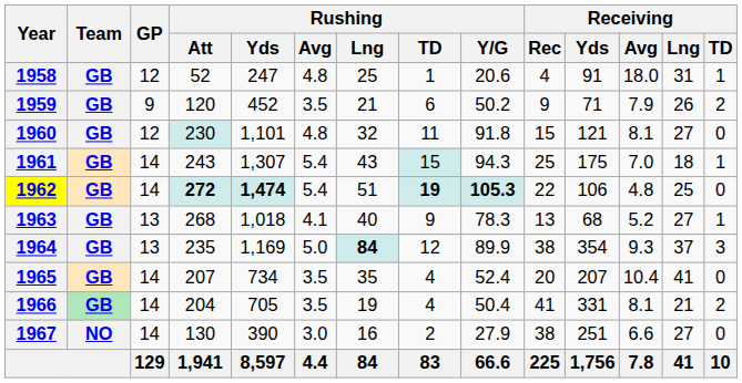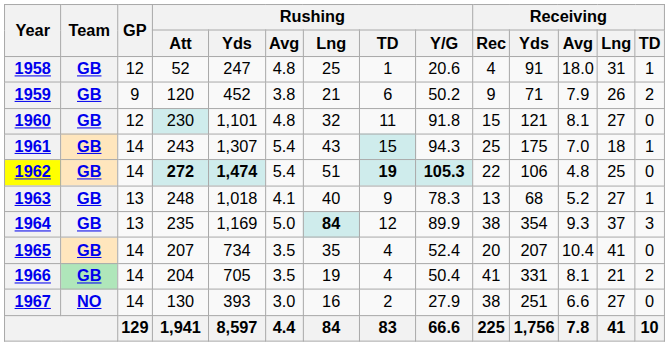1959 | Rushing / Avg: 3.5 -> 3.8
1963 | Rushing / Att: 268 -> 248
1967 | Rushing / Yds: 390 -> 393
